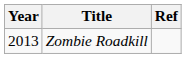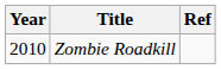Zombie Roadkill | Year: 2013 -> 2010
